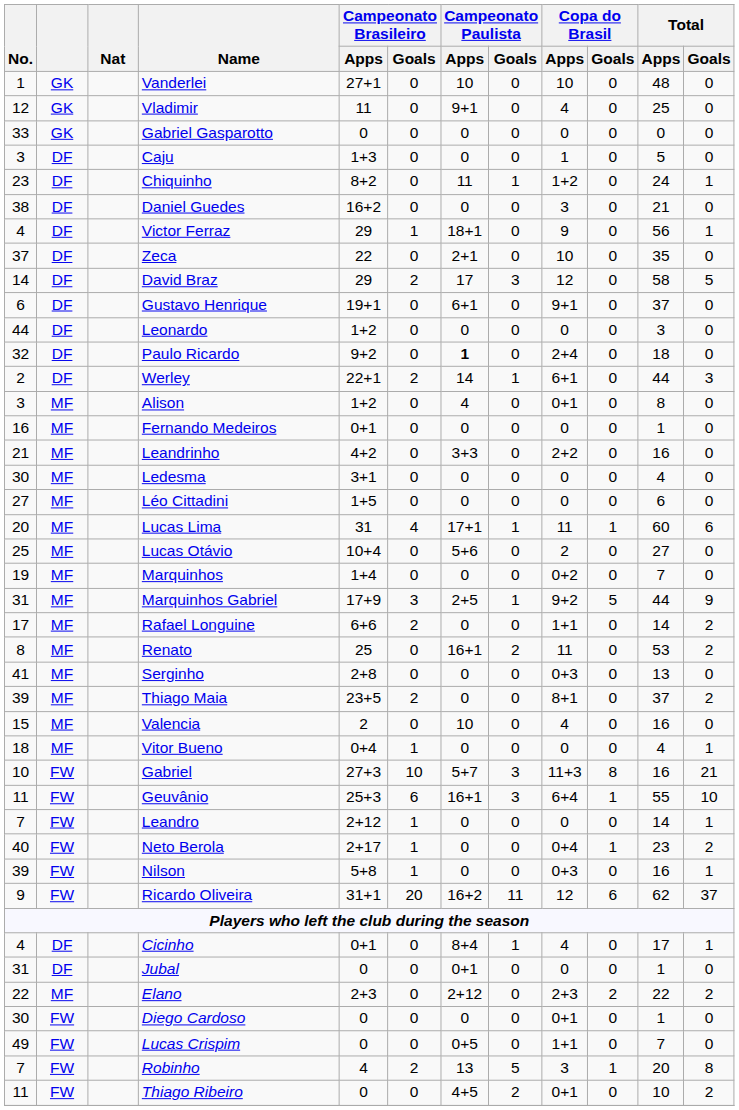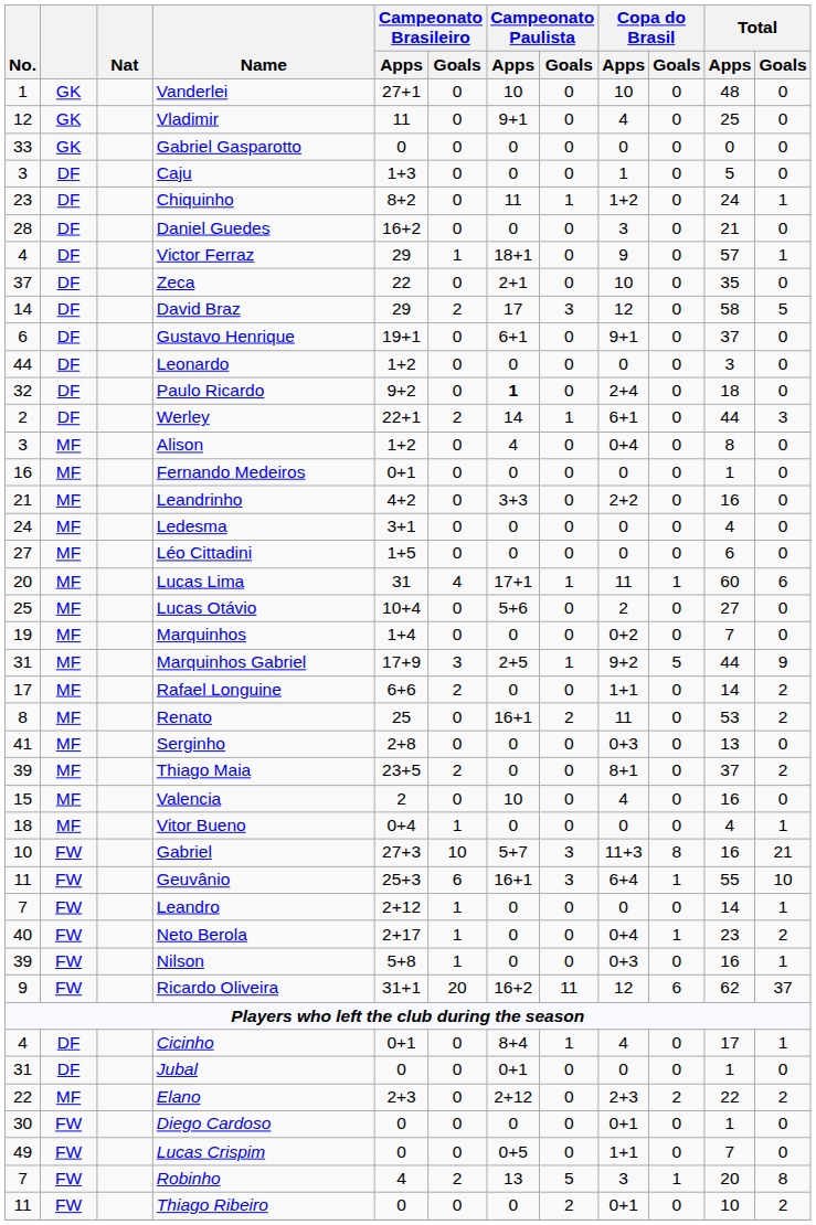Daniel Guedes | No.: 38 -> 28
Victor Ferraz | Total / Apps: 56 -> 57
Alison | Copa do Brasil / Apps: 0+1 -> 0+4
Ledesma | No.: 30 -> 24
Thiago Ribeiro | Campeonato Paulista / Apps: 4+5 -> 0
